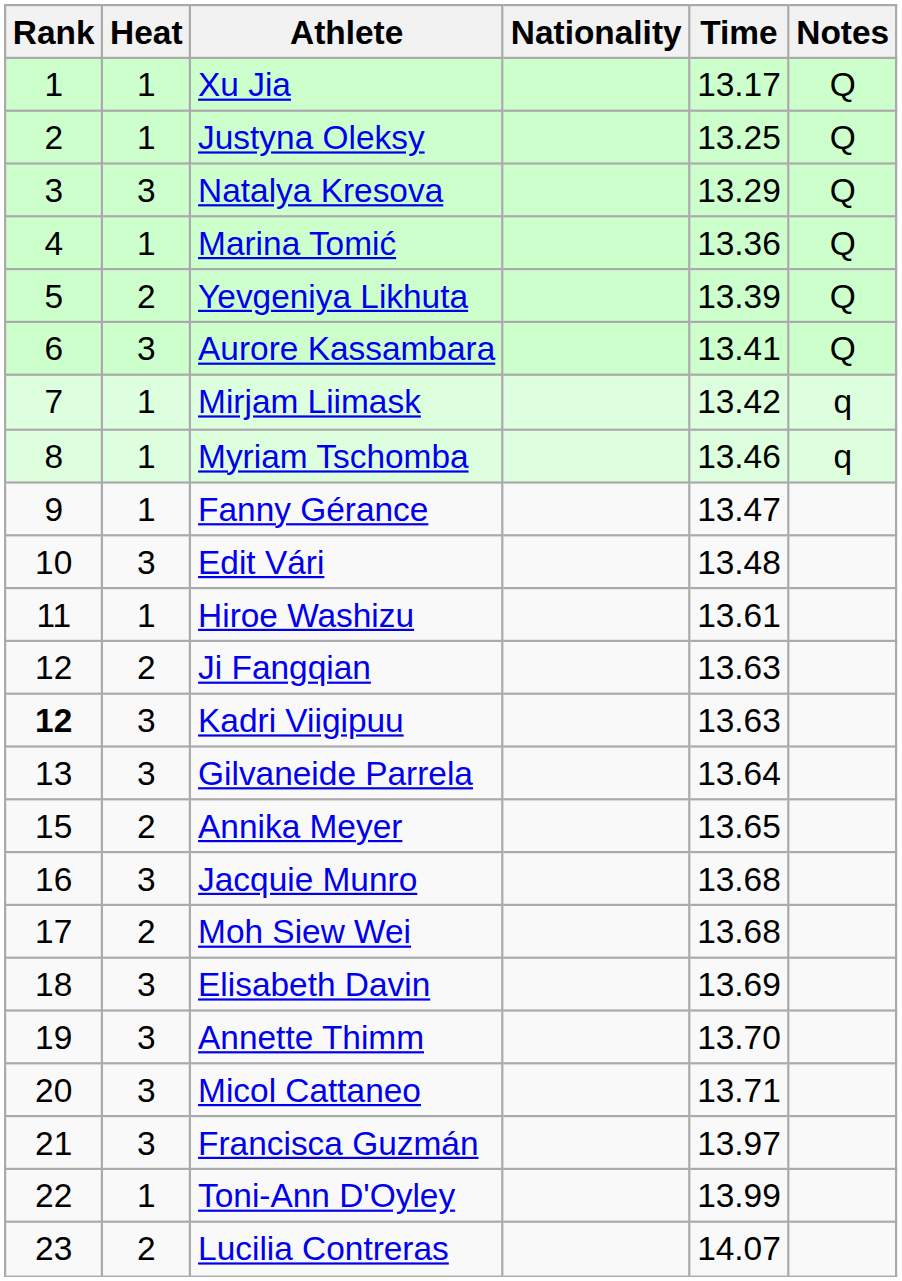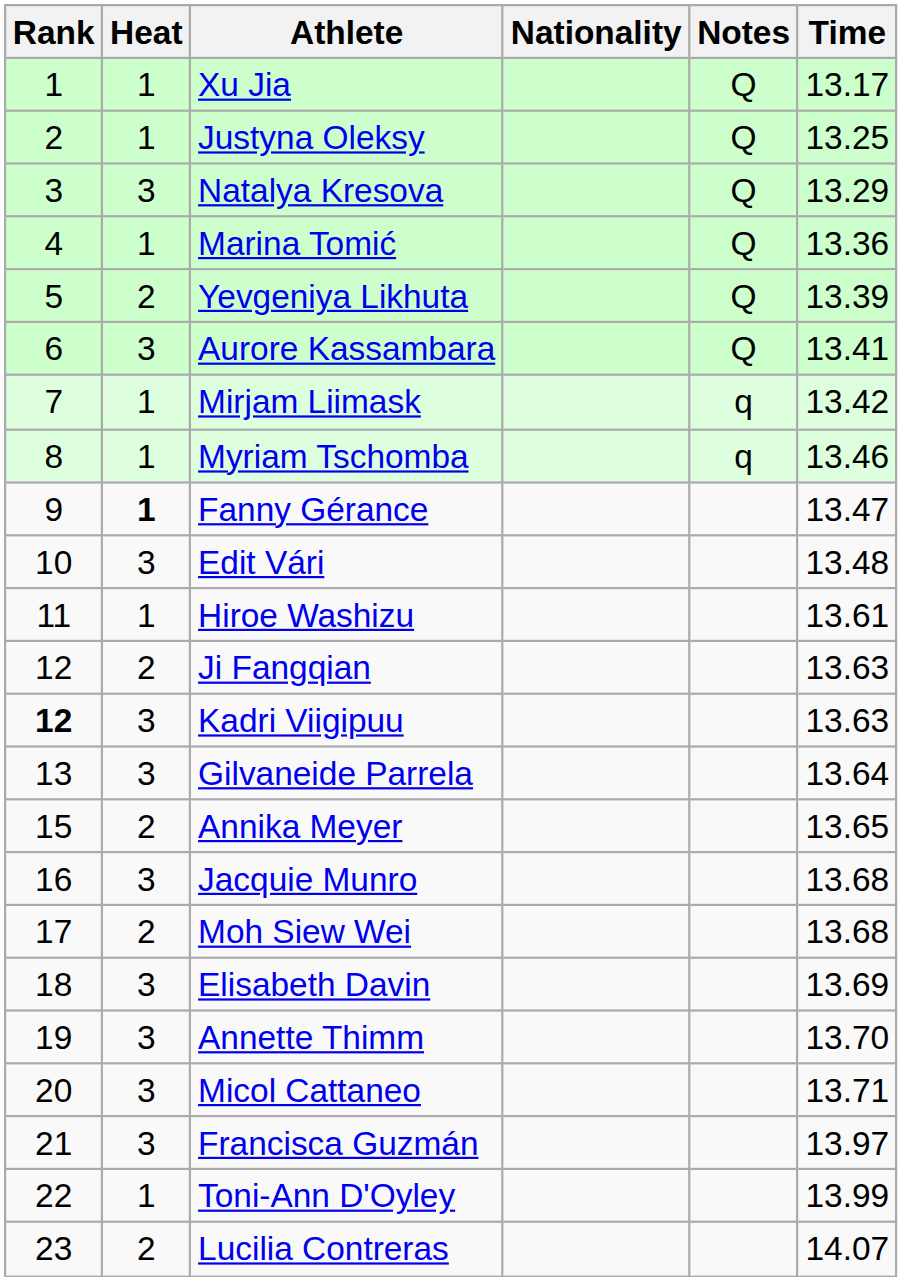columns swapped: Time <-> Notes
Fanny Gérance | Heat: normal -> bold
